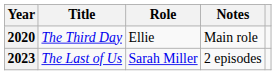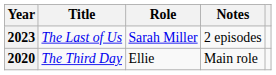rows swapped: 2020 <-> 2023
